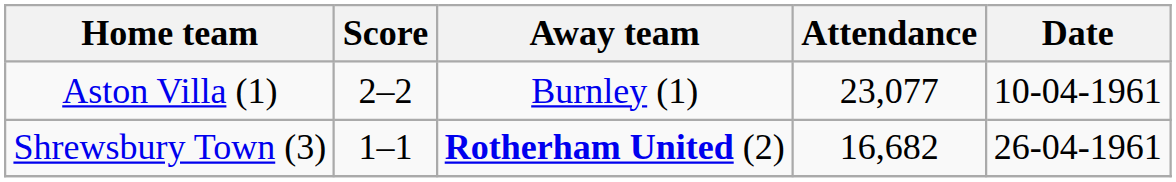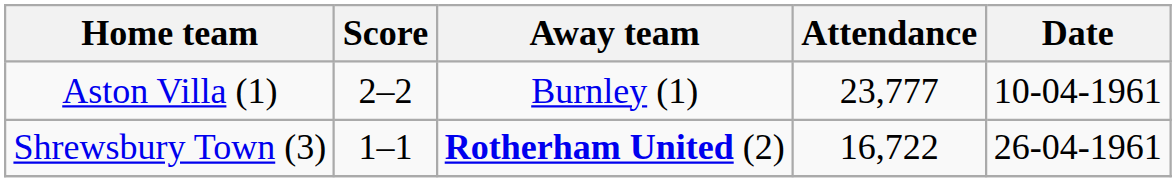Aston Villa (1) | Attendance: 23,077 -> 23,777
Shrewsbury Town (3) | Attendance: 16,682 -> 16,722
